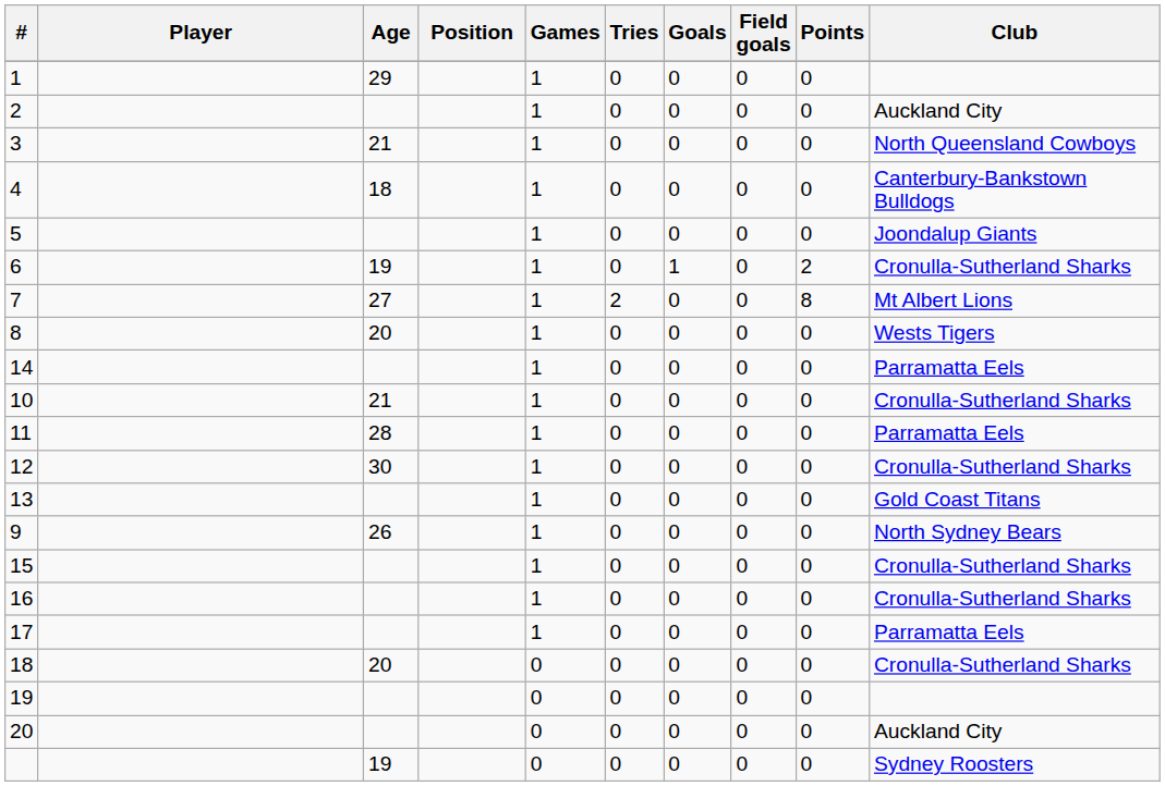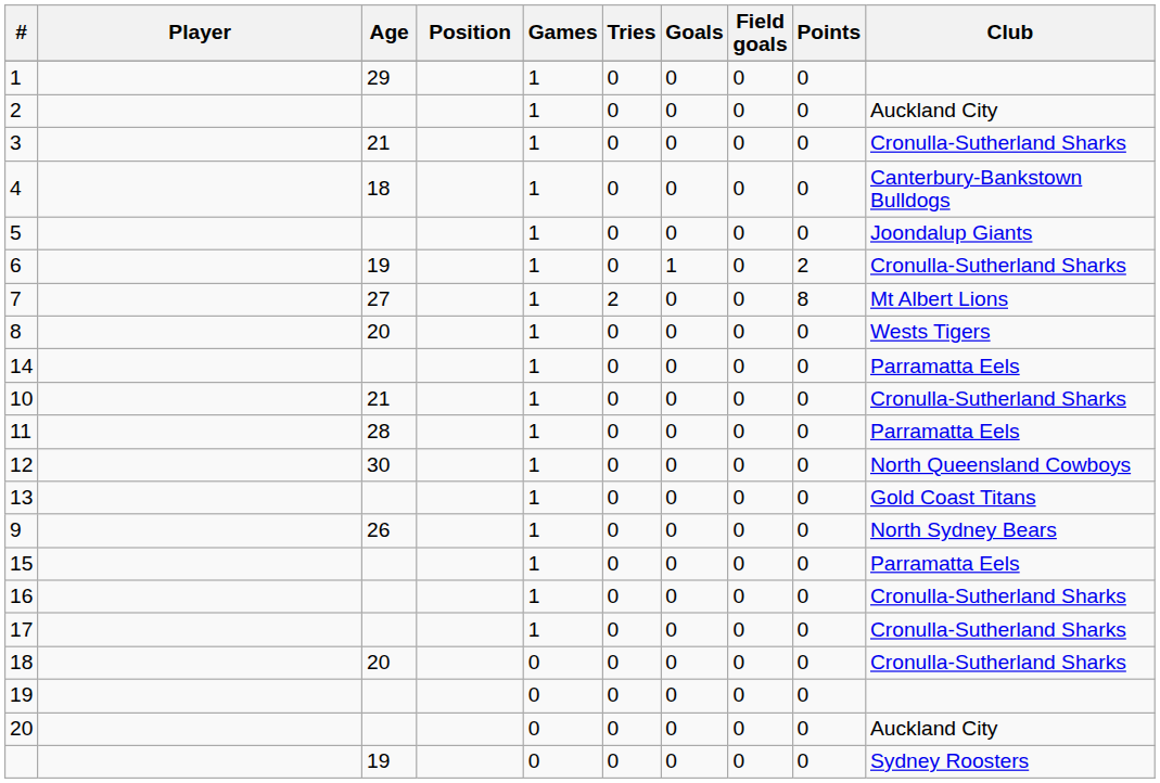3 | Club: North Queensland Cowboys -> Cronulla-Sutherland Sharks
12 | Club: Cronulla-Sutherland Sharks -> North Queensland Cowboys
15 | Club: Cronulla-Sutherland Sharks -> Parramatta Eels
17 | Club: Parramatta Eels -> Cronulla-Sutherland Sharks
